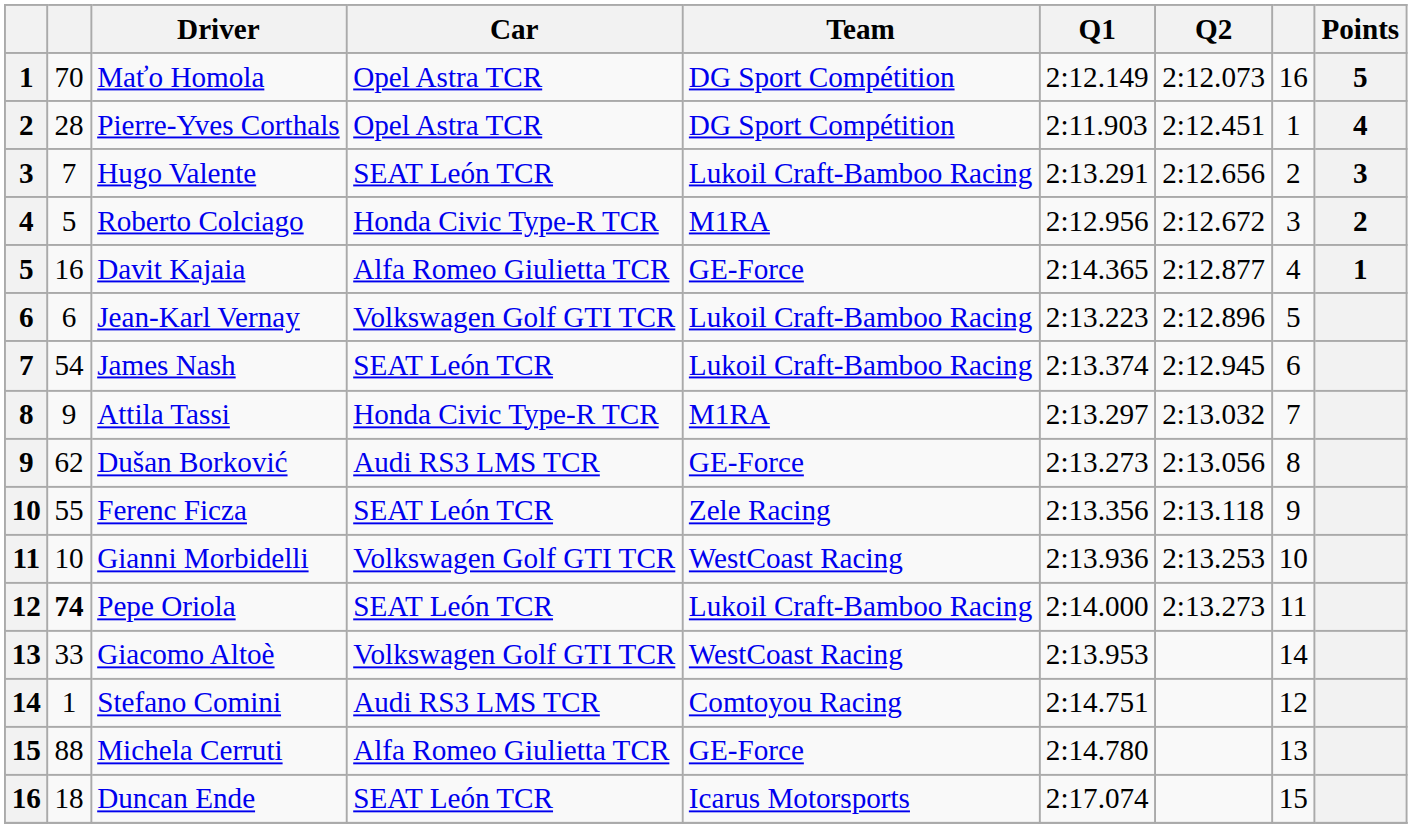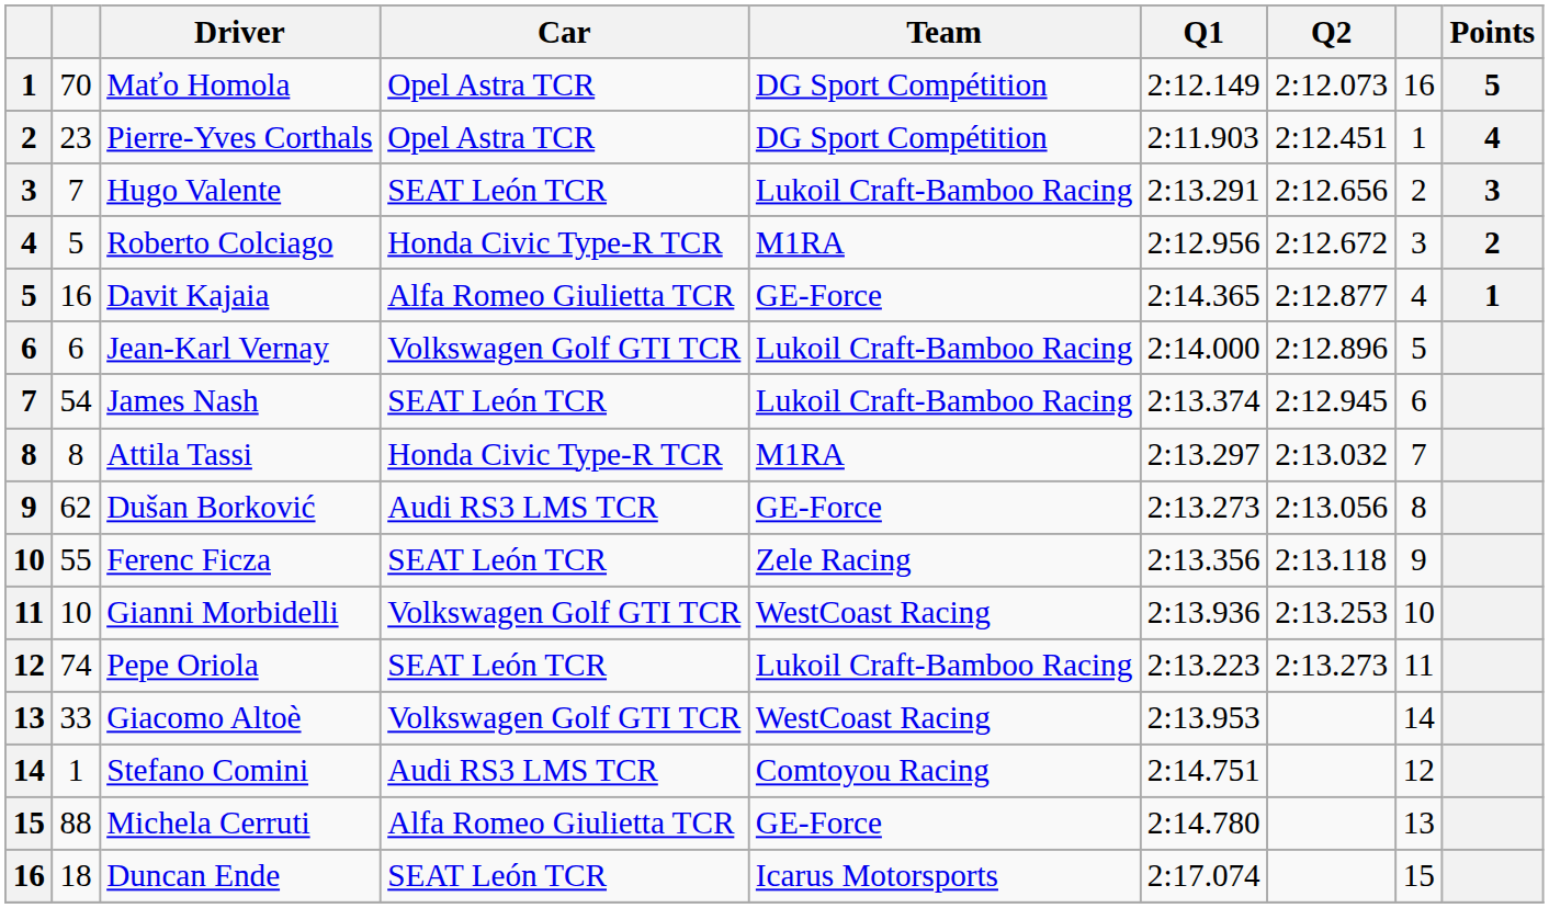Pierre-Yves Corthals | column 2: 28 -> 23
Jean-Karl Vernay | Q1: 2:13.223 -> 2:14.000
Attila Tassi | column 2: 9 -> 8
Pepe Oriola | column 2: bold -> normal
Pepe Oriola | Q1: 2:14.000 -> 2:13.223
